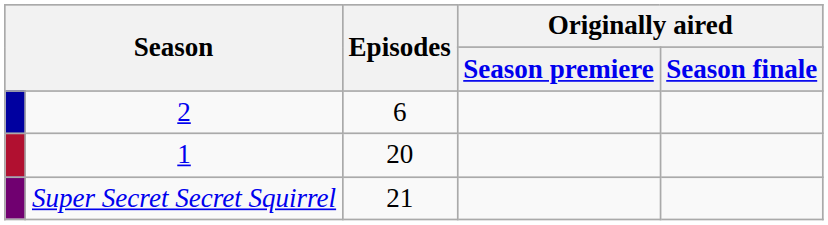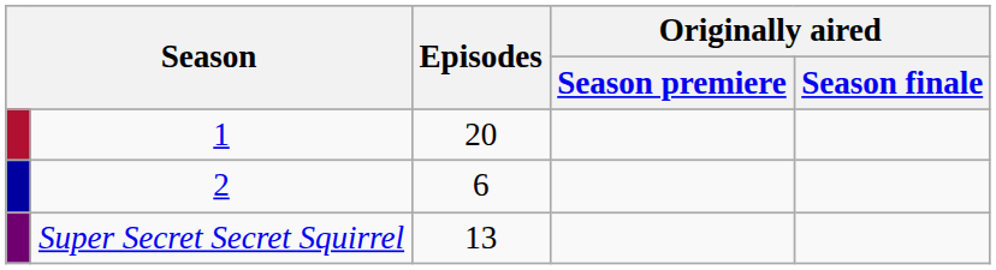rows swapped: 1 <-> 2
Super Secret Secret Squirrel | Episodes: 21 -> 13
